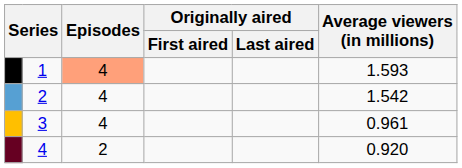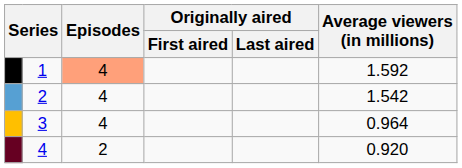1 | Average viewers (in millions): 1.593 -> 1.592
3 | Average viewers (in millions): 0.961 -> 0.964
